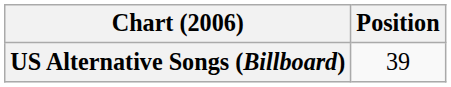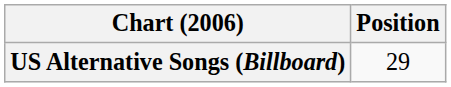US Alternative Songs (Billboard) | Position: 39 -> 29
